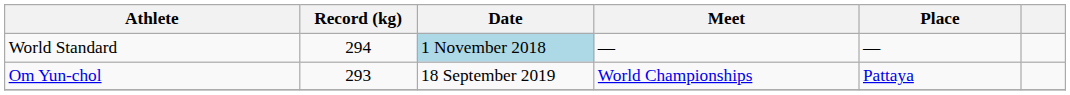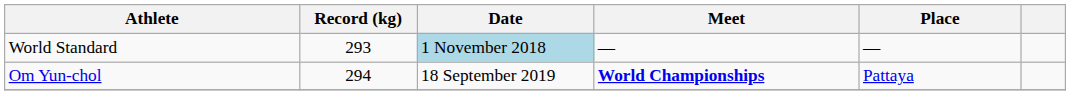World Standard | Record (kg): 294 -> 293
Om Yun-chol | Record (kg): 293 -> 294
Om Yun-chol | Meet: normal -> bold
